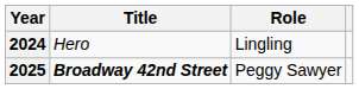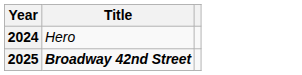- column: Role | Lingling | Peggy Sawyer
